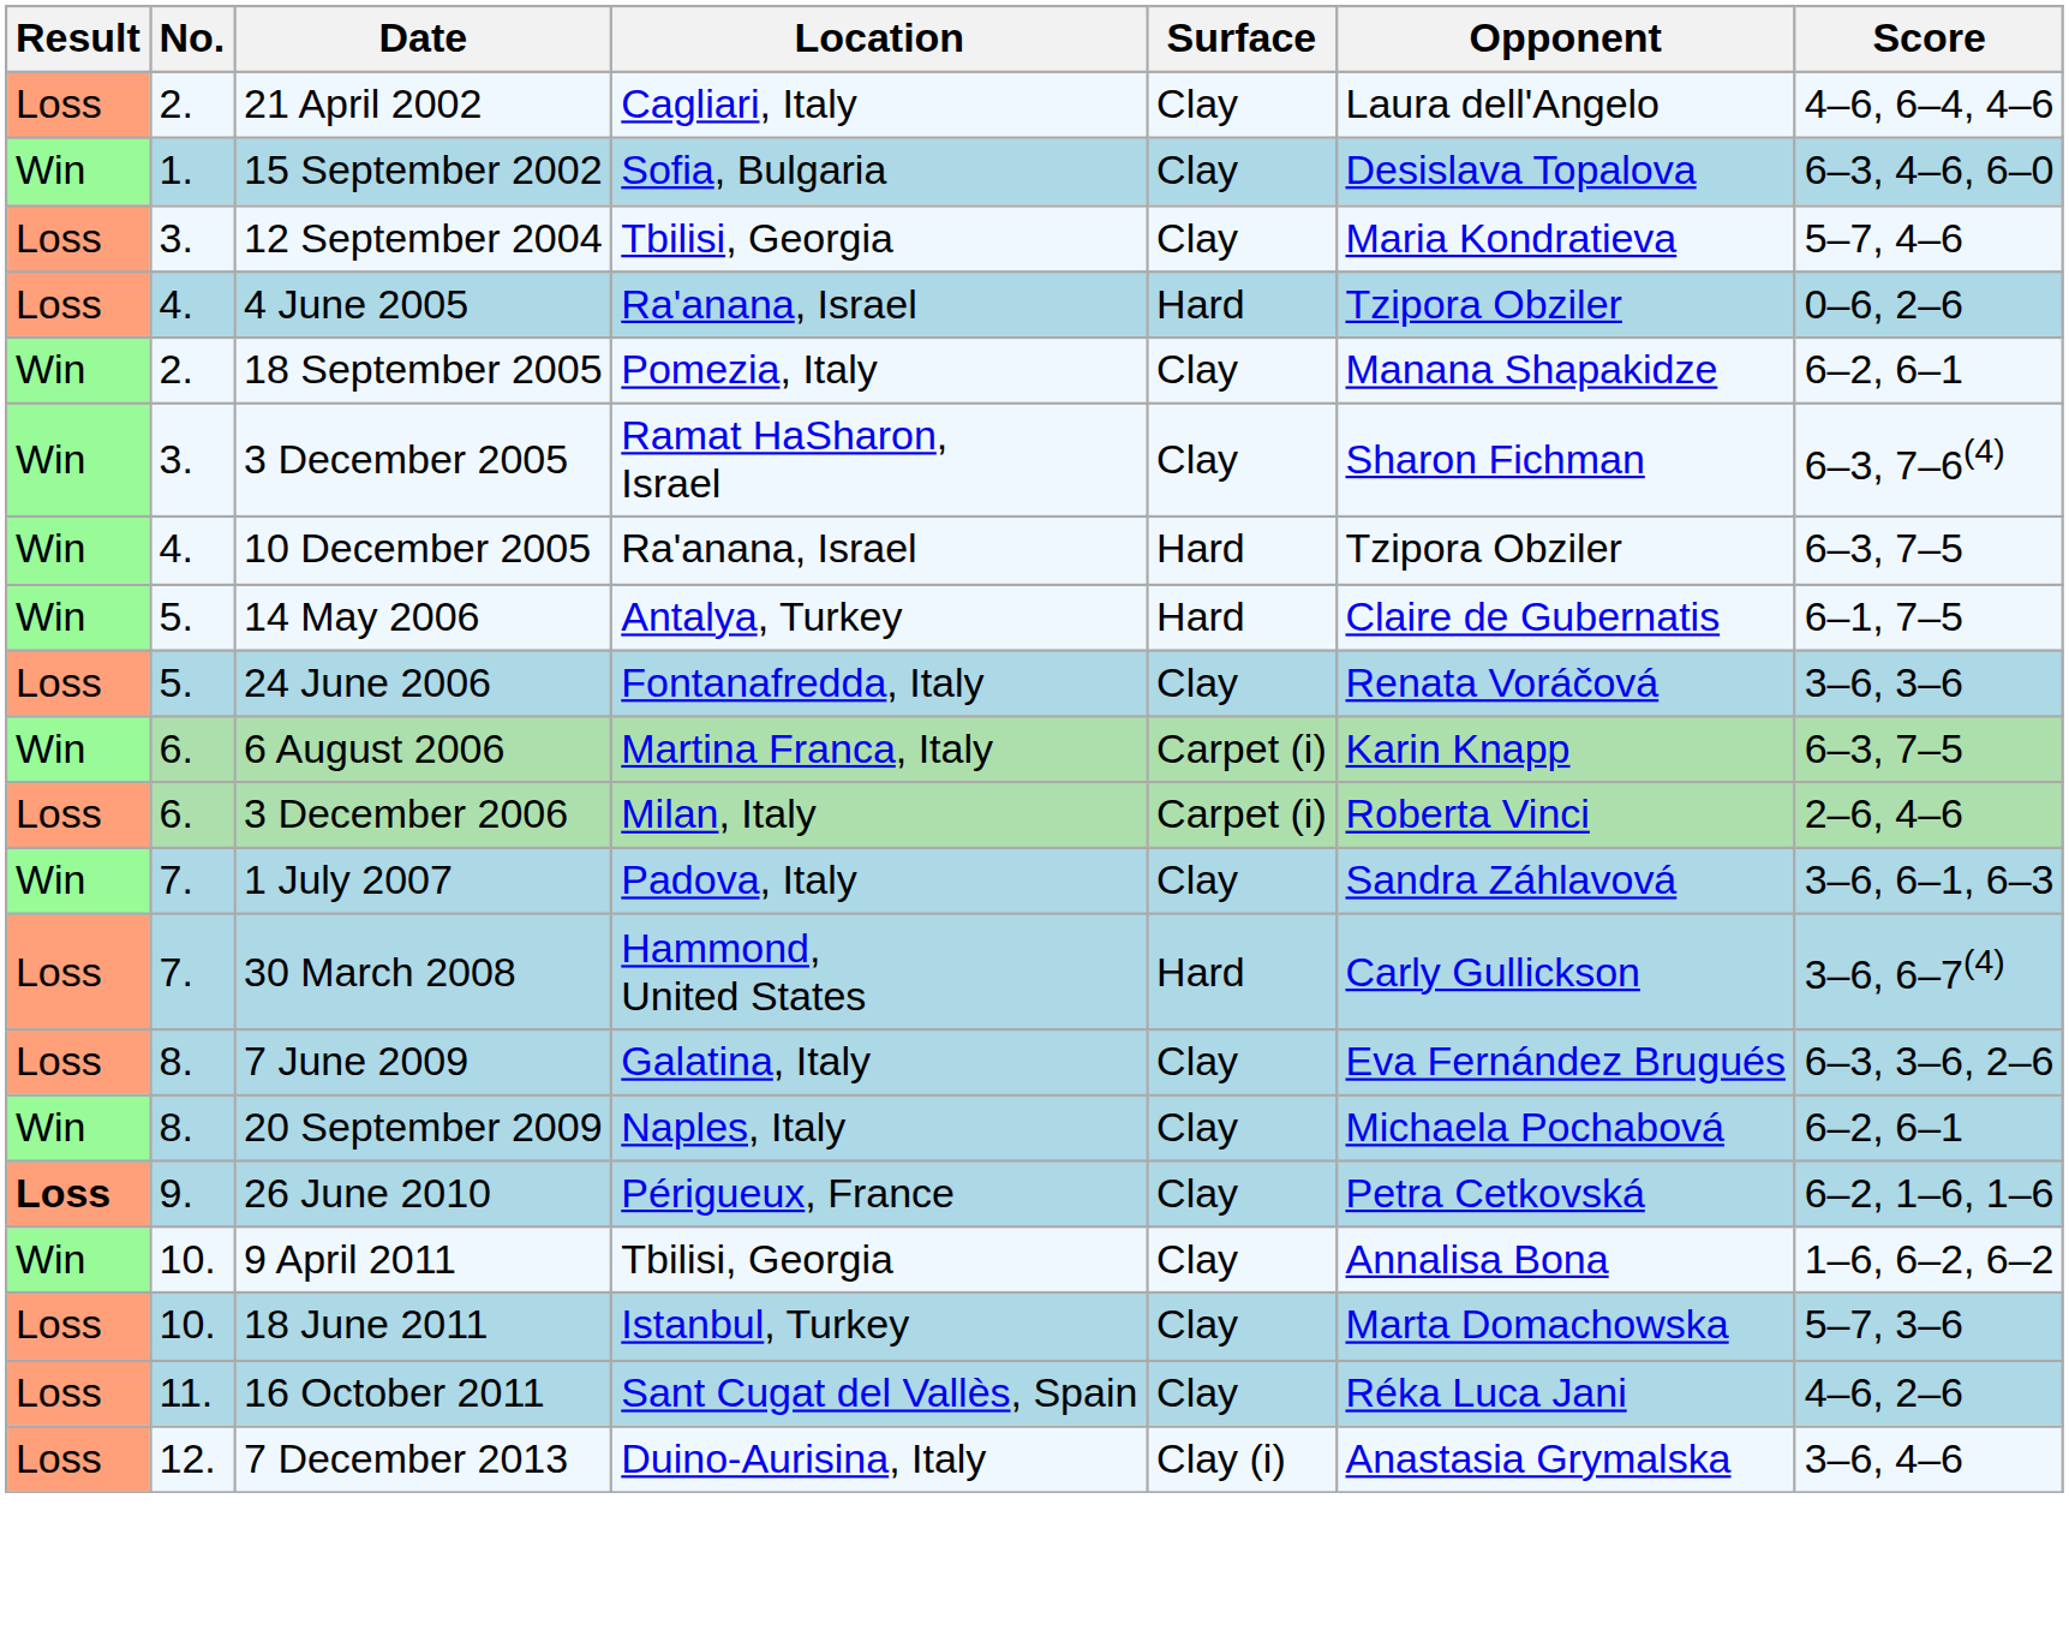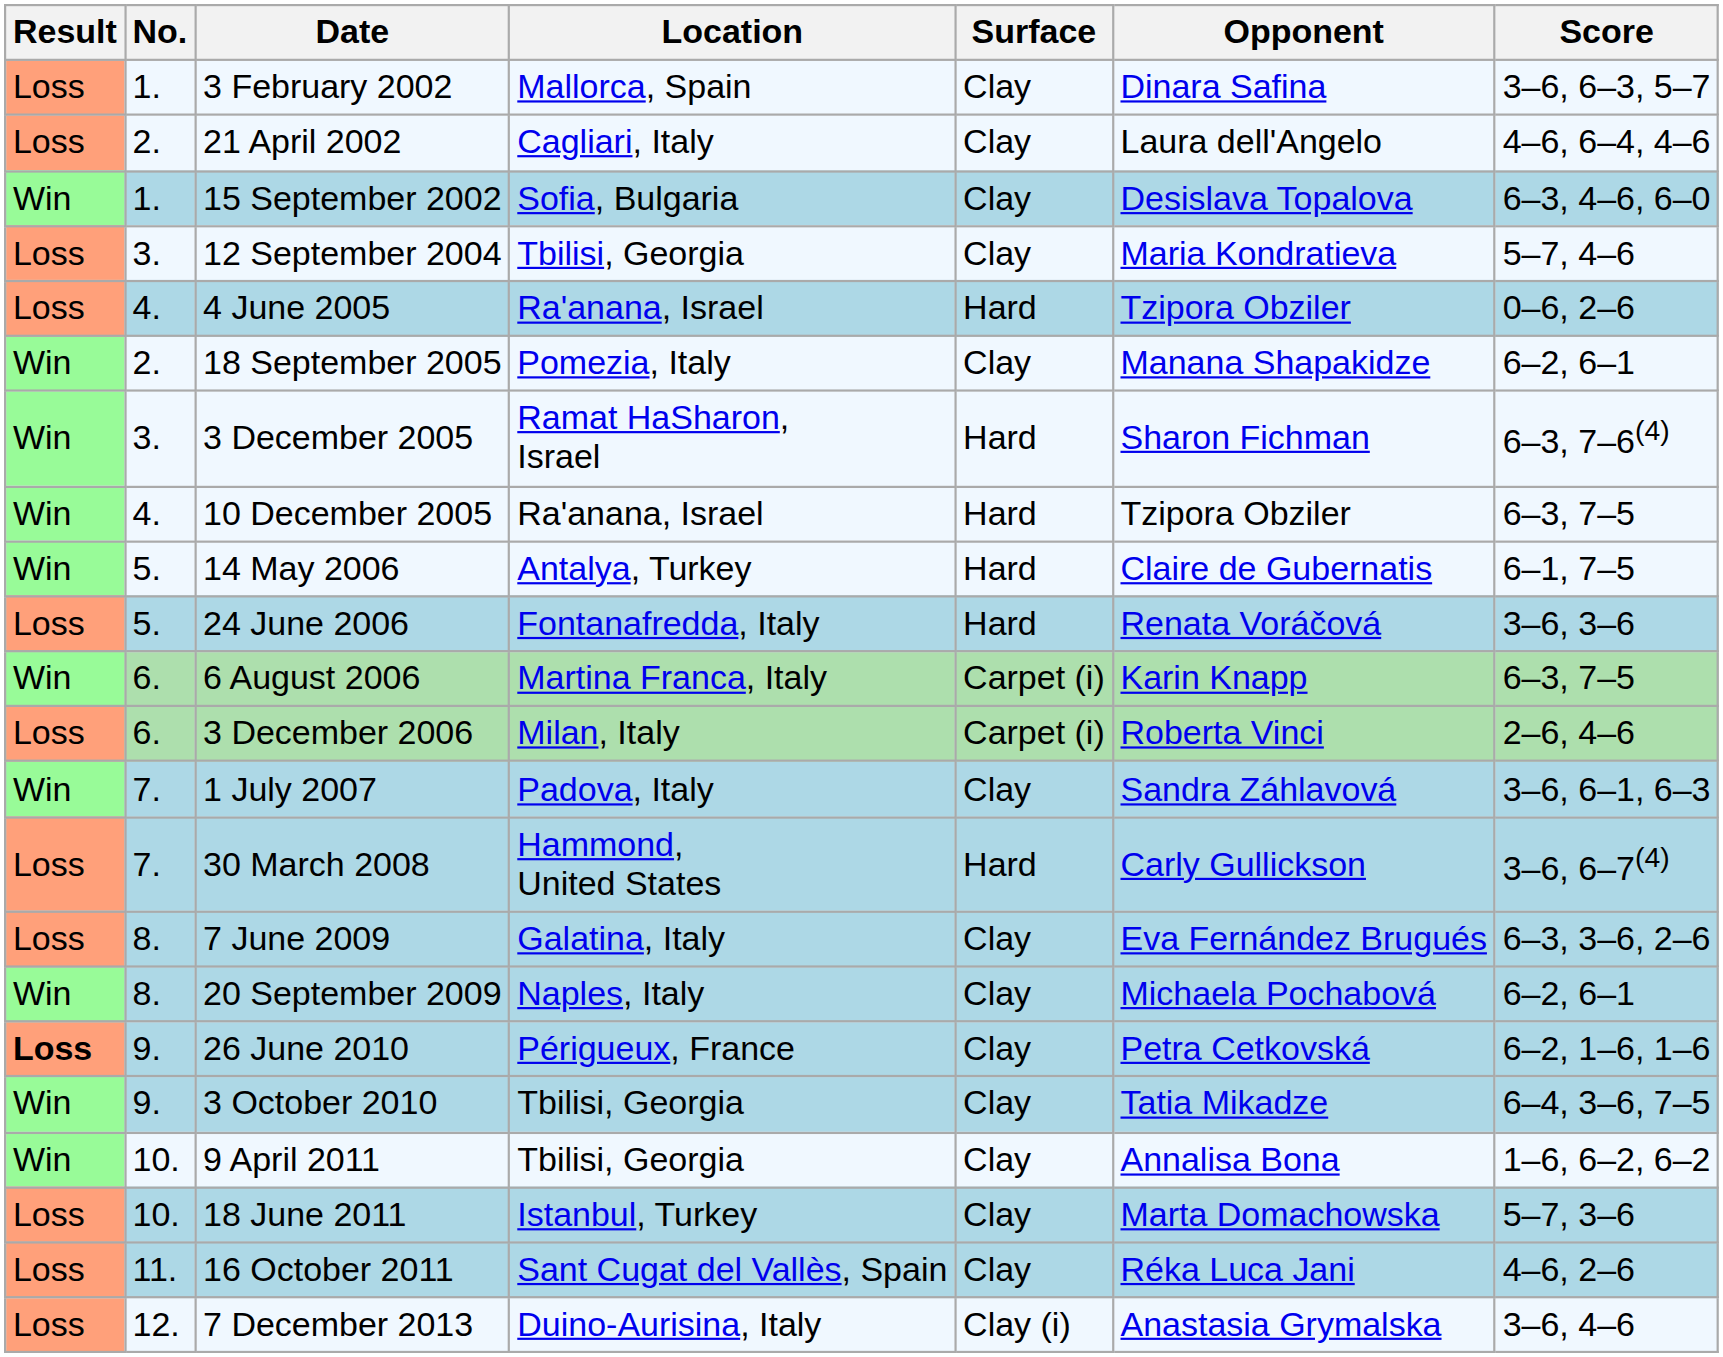+ row: Loss | 1. | 3 February 2002 | Mallorca, Spain | Clay | Dinara Safina | 3–6, 6–3, 5–7
3 December 2005 | Surface: Clay -> Hard
24 June 2006 | Surface: Clay -> Hard
+ row: Win | 9. | 3 October 2010 | Tbilisi, Georgia | Clay | Tatia Mikadze | 6–4, 3–6, 7–5
